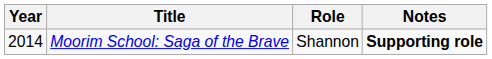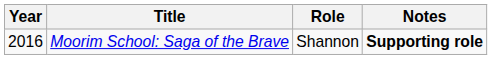Moorim School: Saga of the Brave | Year: 2014 -> 2016
